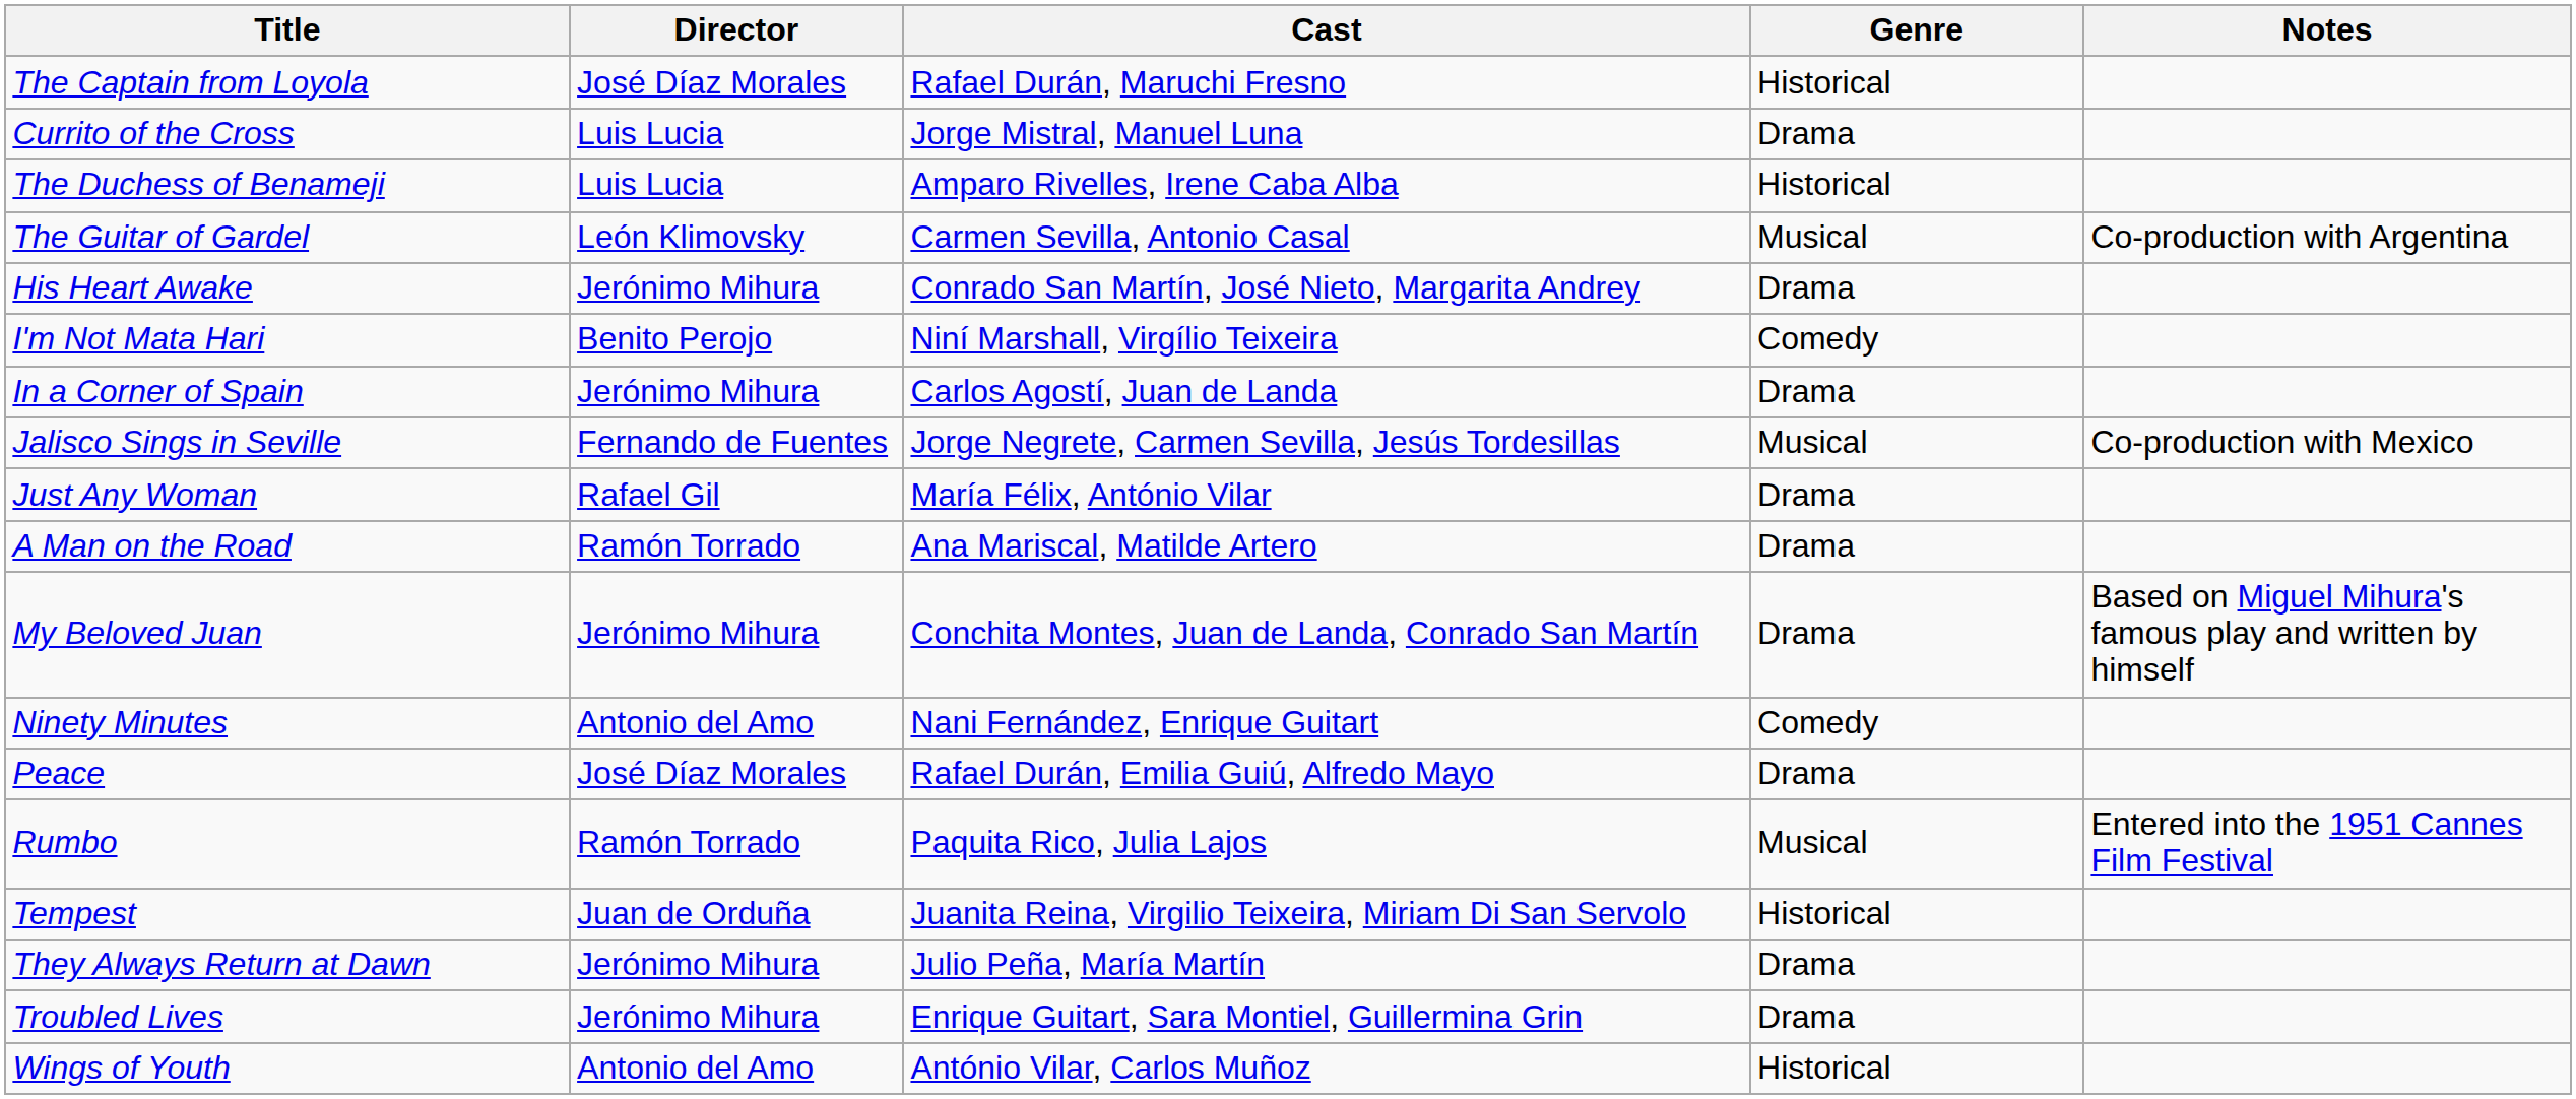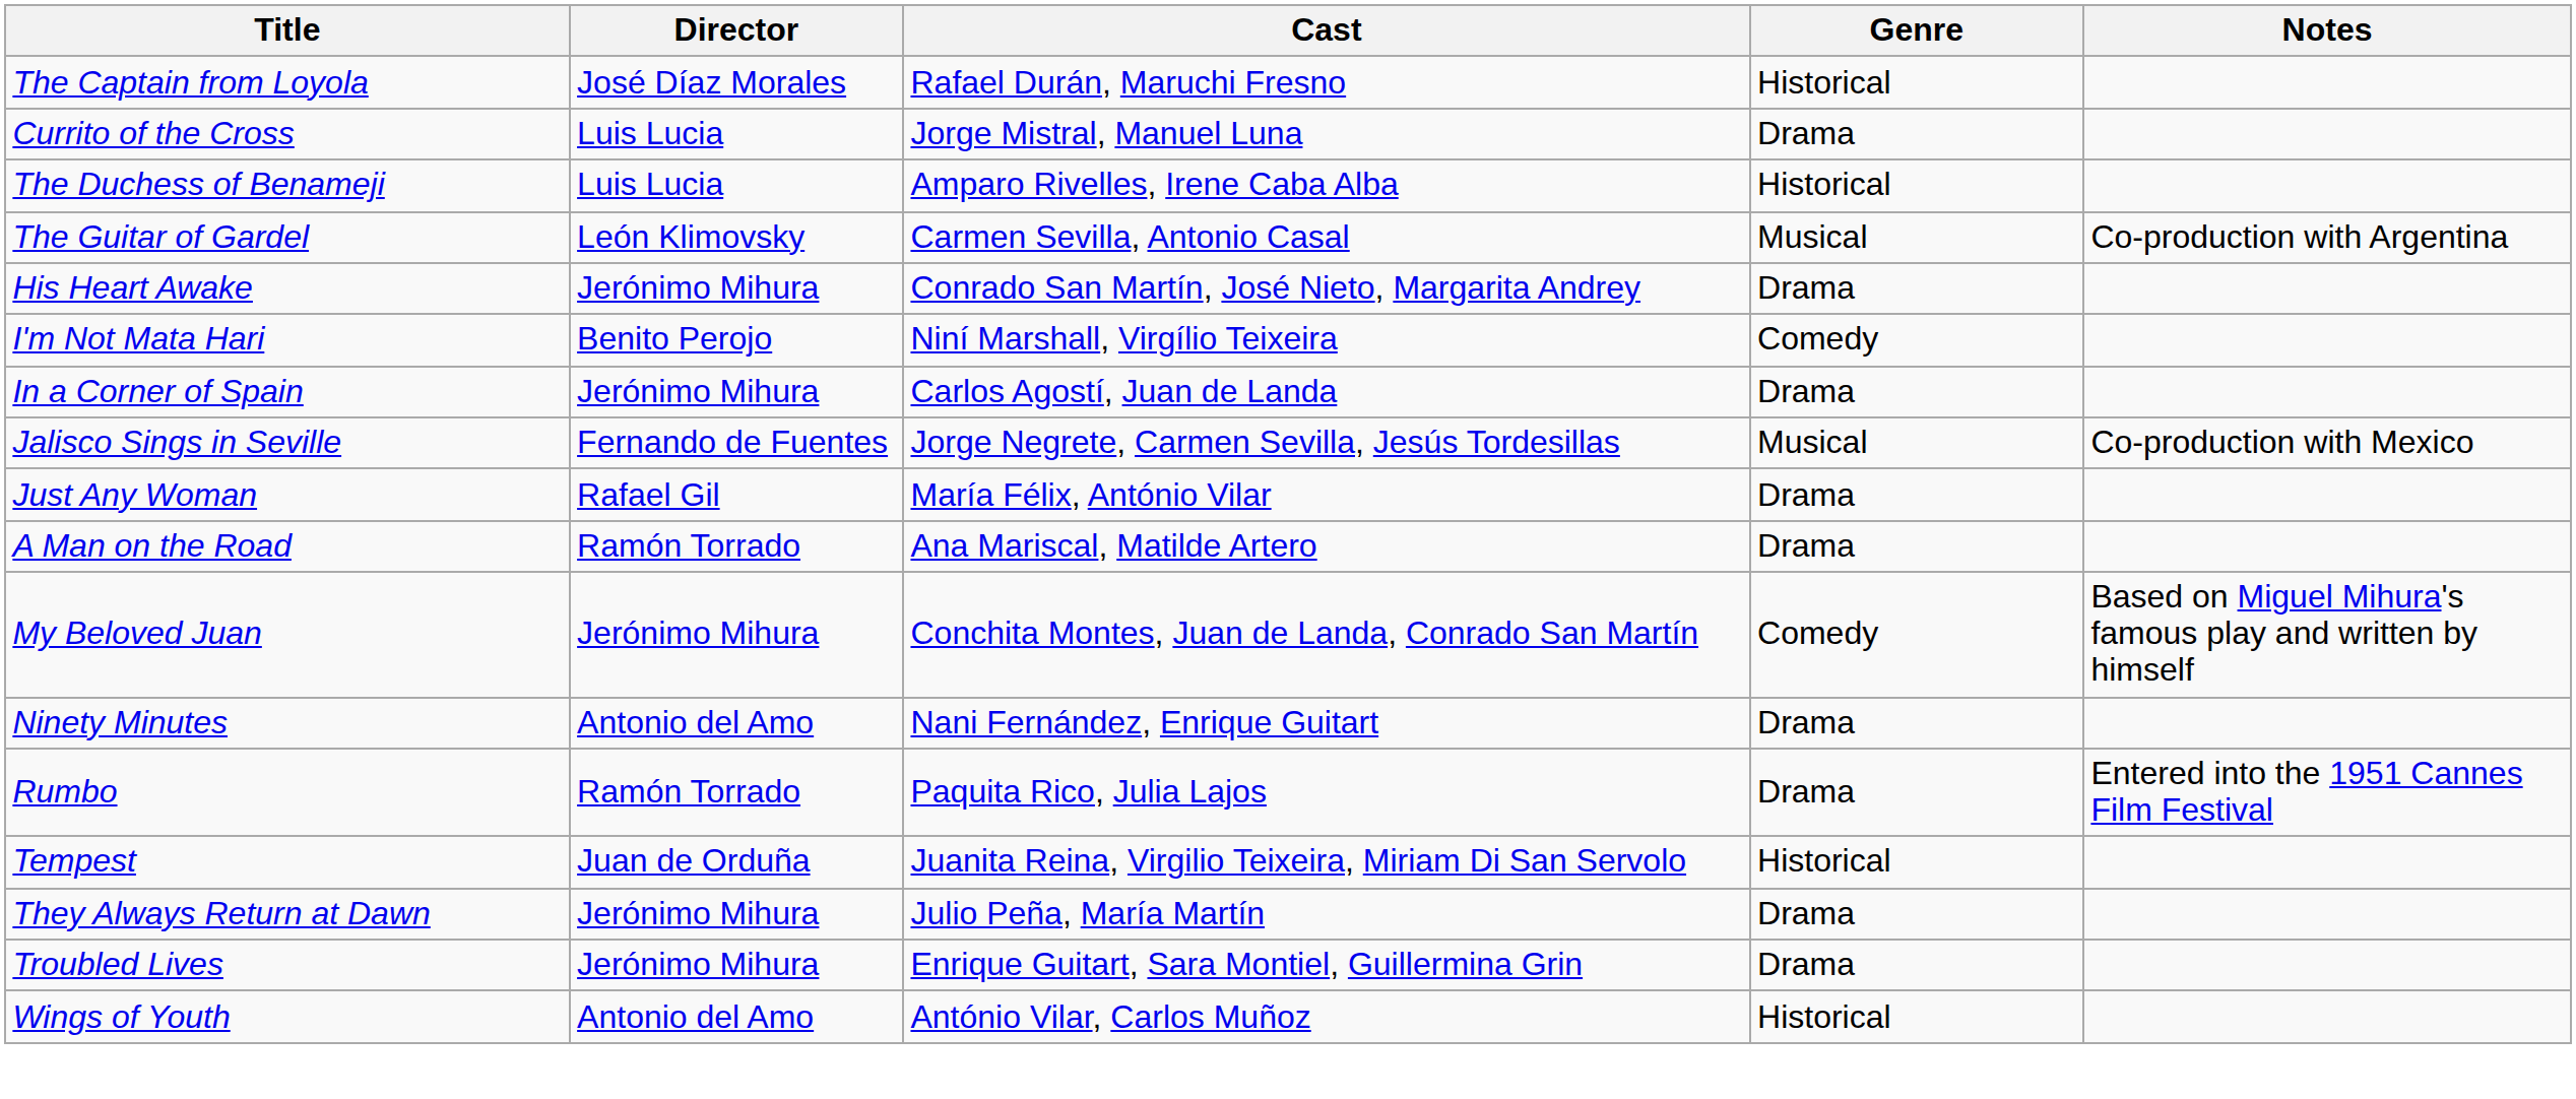My Beloved Juan | Genre: Drama -> Comedy
Ninety Minutes | Genre: Comedy -> Drama
- row: Peace | José Díaz Morales | Rafael Durán, Emilia Guiú, Alfredo Mayo | Drama
Rumbo | Genre: Musical -> Drama
